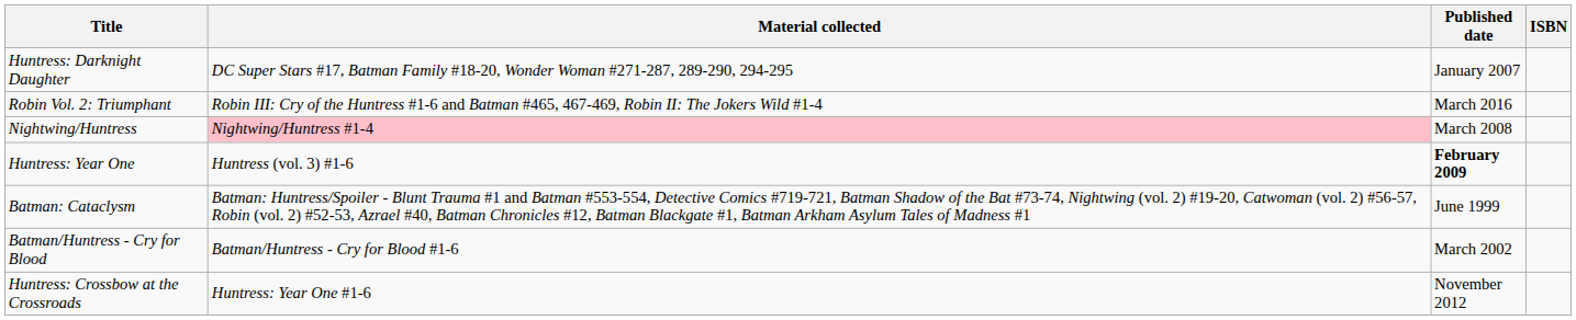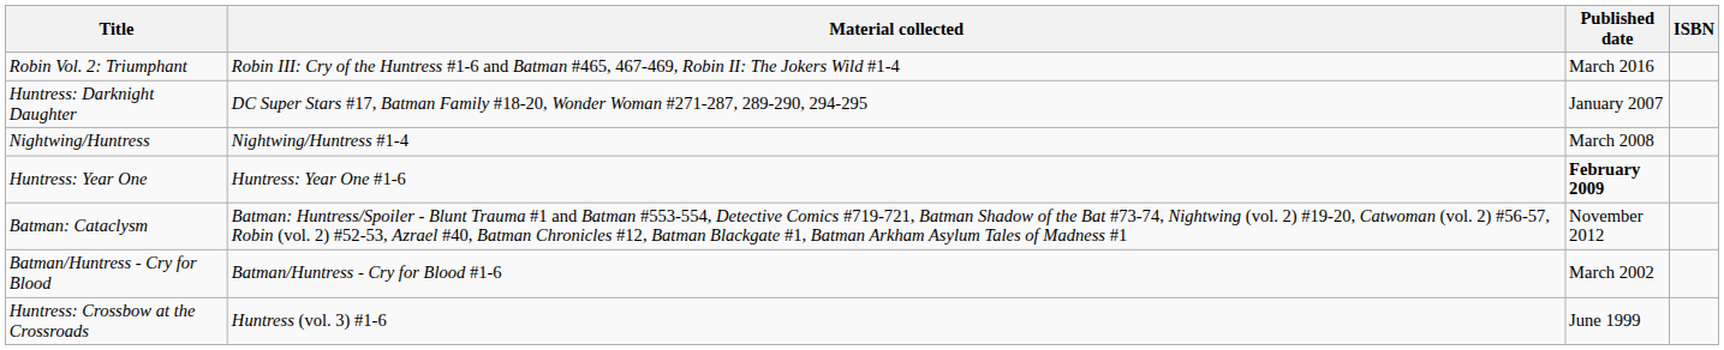rows swapped: Huntress: Darknight Daughter <-> Robin Vol. 2: Triumphant
Nightwing/Huntress | Material collected: pink background -> no background
Huntress: Year One | Material collected: Huntress (vol. 3) #1-6 -> Huntress: Year One #1-6
Batman: Cataclysm | Published date: June 1999 -> November 2012
Huntress: Crossbow at the Crossroads | Material collected: Huntress: Year One #1-6 -> Huntress (vol. 3) #1-6
Huntress: Crossbow at the Crossroads | Published date: November 2012 -> June 1999
